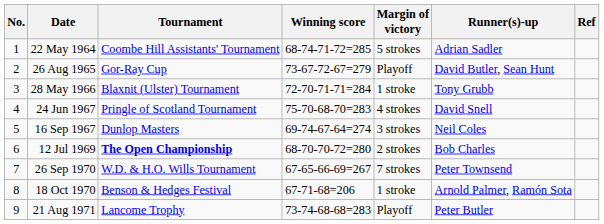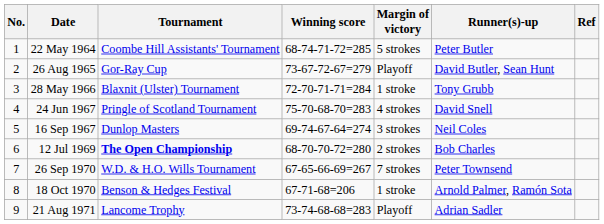22 May 1964 | Runner(s)-up: Adrian Sadler -> Peter Butler
21 Aug 1971 | Runner(s)-up: Peter Butler -> Adrian Sadler
